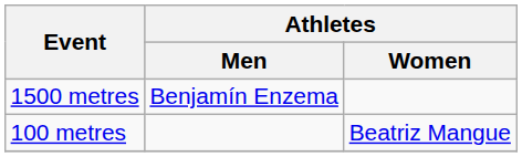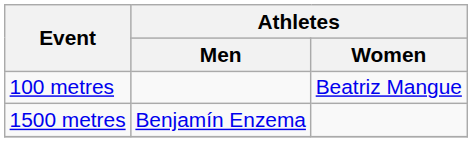rows swapped: 100 metres <-> 1500 metres
